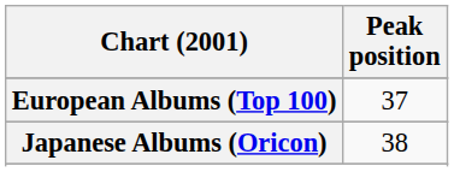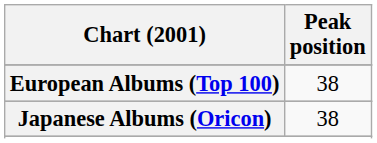European Albums (Top 100) | Peak position: 37 -> 38
